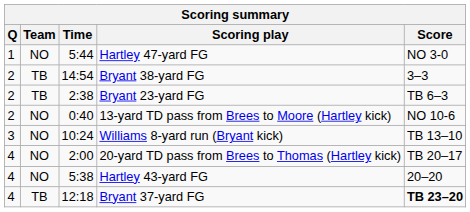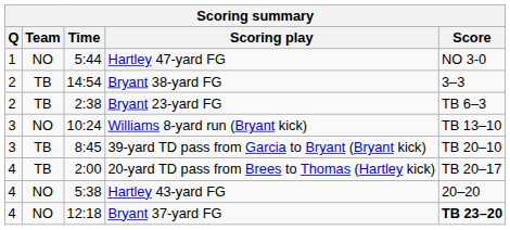- row: 2 | NO | 0:40 | 13-yard TD pass from Brees to Moore (Hartley kick) | NO 10-6
+ row: 3 | TB | 8:45 | 39-yard TD pass from Garcia to Bryant (Bryant kick) | TB 20–10
20-yard TD pass from Brees to Thomas (Hartley kick) | Team: NO -> TB
Bryant 37-yard FG | Team: TB -> NO
